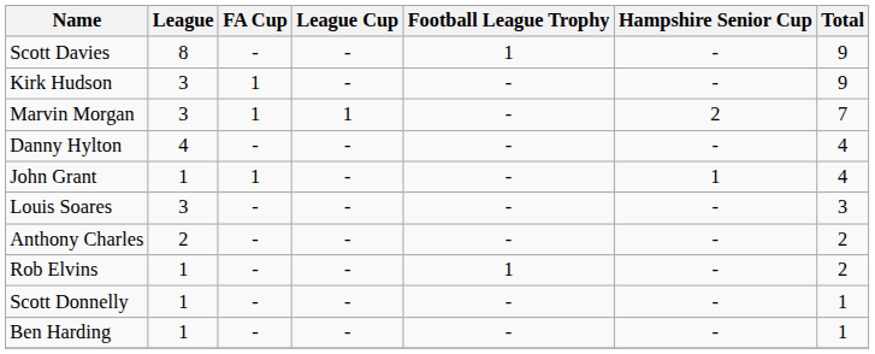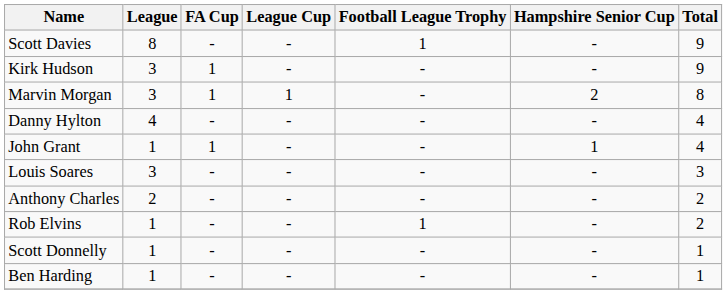Marvin Morgan | Total: 7 -> 8
